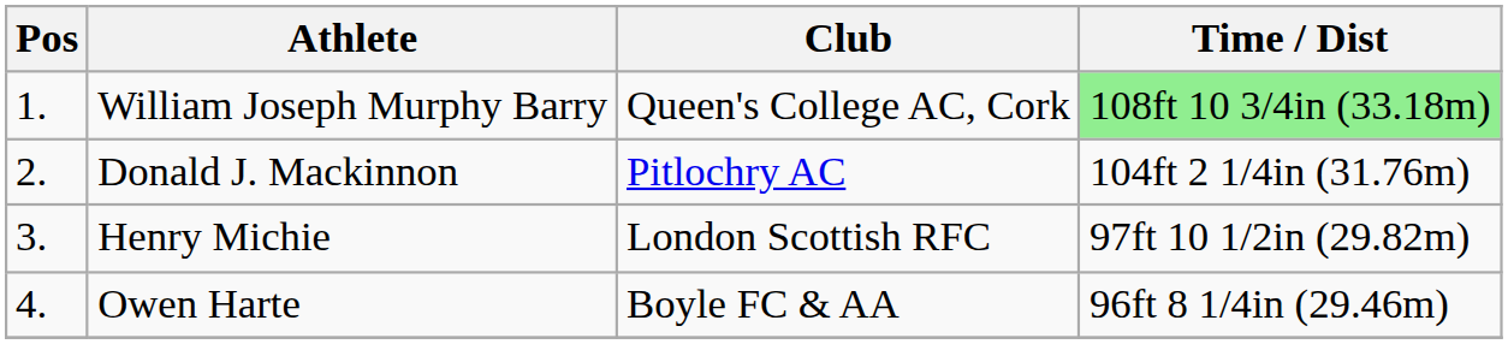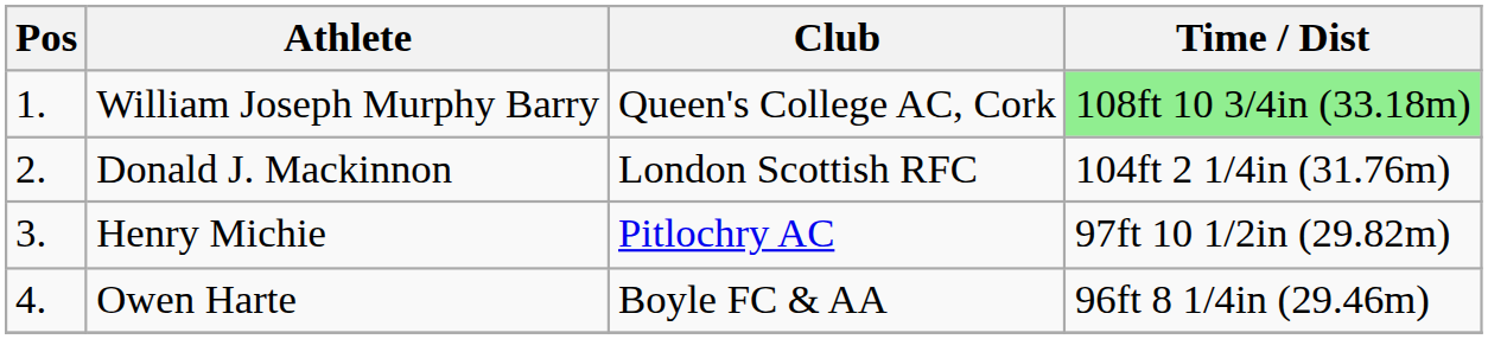Donald J. Mackinnon | Club: Pitlochry AC -> London Scottish RFC
Henry Michie | Club: London Scottish RFC -> Pitlochry AC
